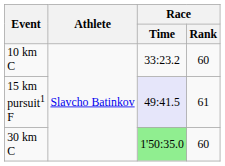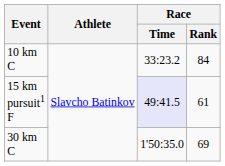10 km C | Race / Rank: 60 -> 84
30 km C | Race / Time: lightgreen background -> no background
30 km C | Race / Rank: 60 -> 69
